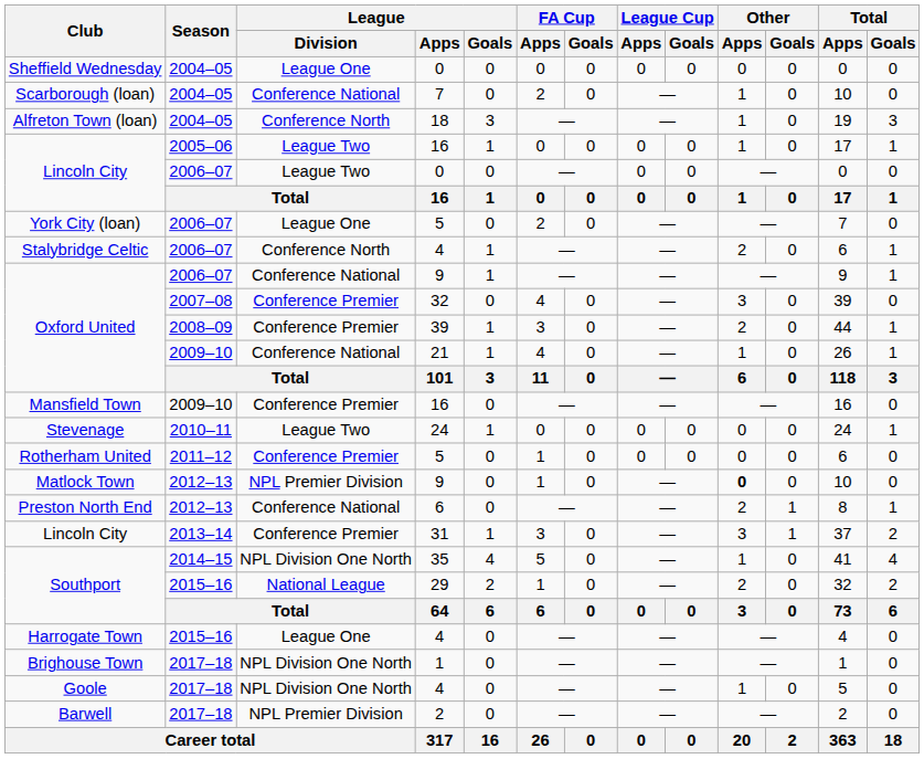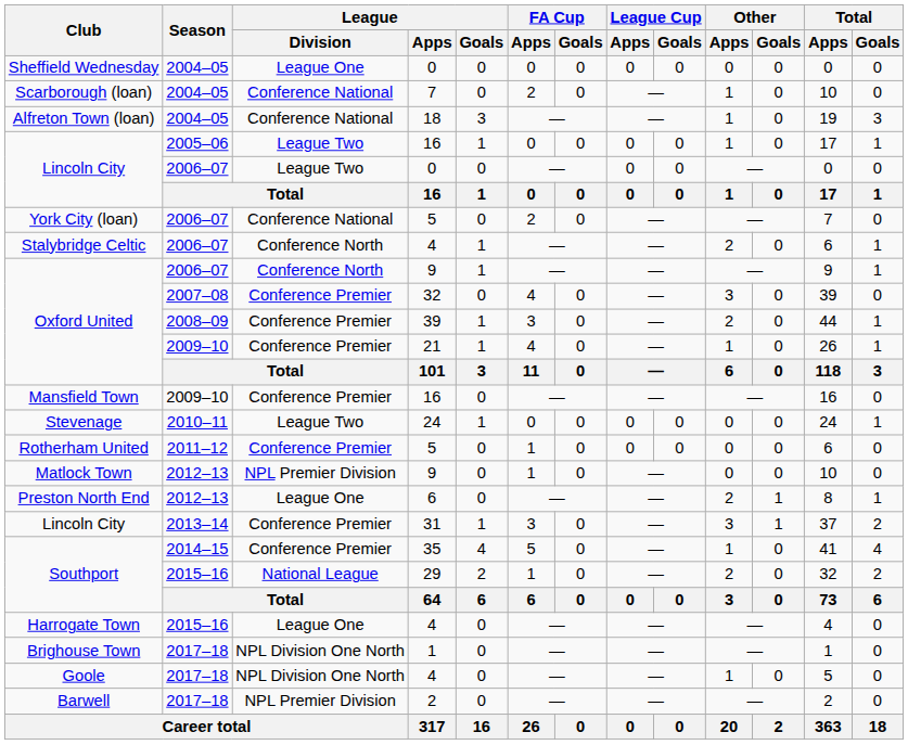Alfreton Town (loan) | League / Division: Conference North -> Conference National
York City (loan) | League / Division: League One -> Conference National
Oxford United / 9 | League / Division: Conference National -> Conference North
Oxford United / 21 | League / Division: Conference National -> Conference Premier
Matlock Town | Other / Apps: bold -> normal
Preston North End | League / Division: Conference National -> League One
Southport / 35 | League / Division: NPL Division One North -> Conference Premier
